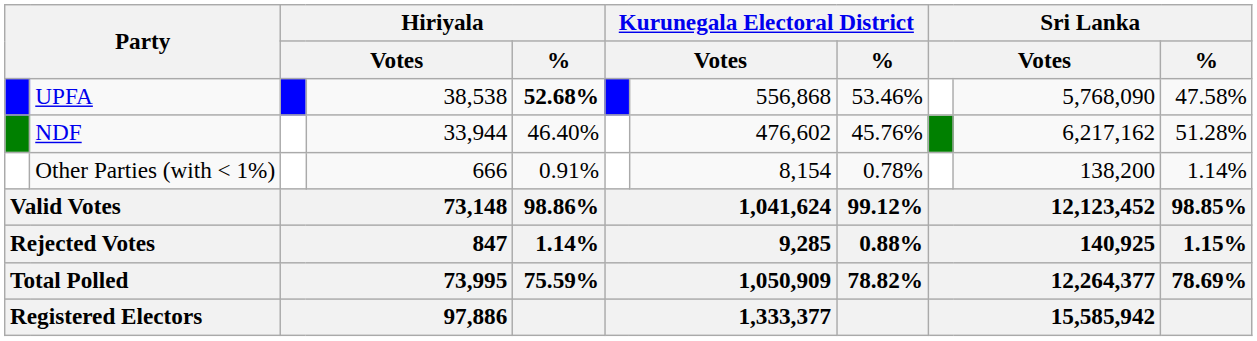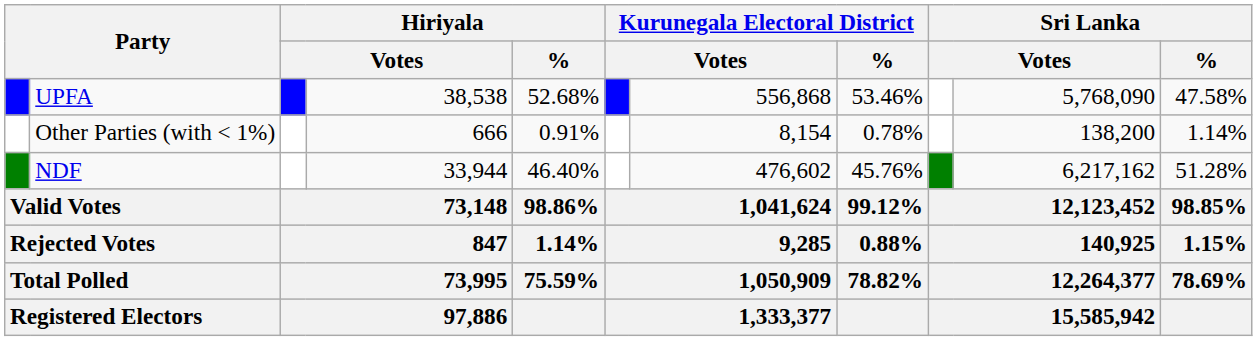UPFA | Hiriyala / %: bold -> normal
rows swapped: NDF <-> Other Parties (with < 1%)
